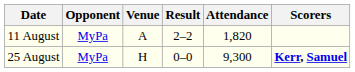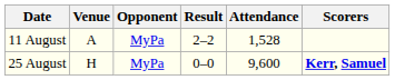columns swapped: Opponent <-> Venue
11 August | Attendance: 1,820 -> 1,528
25 August | Attendance: 9,300 -> 9,600
